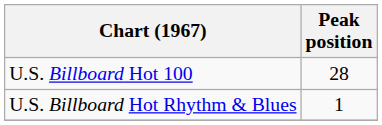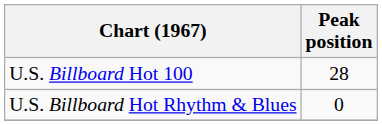U.S. Billboard Hot Rhythm & Blues | Peak position: 1 -> 0
